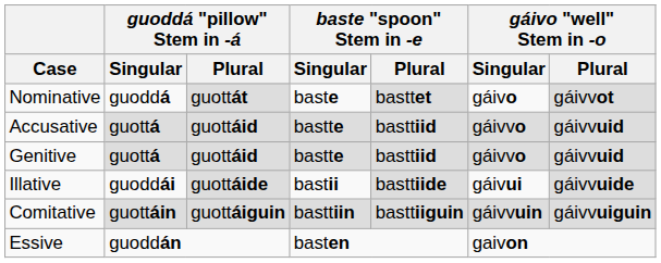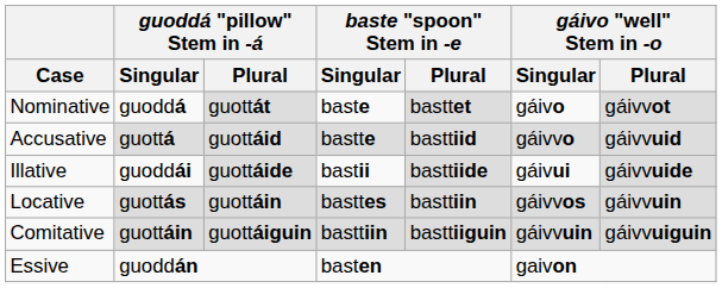- row: Genitive | guottá | guottáid | bastte | basttiid | gáivvo | gáivvuid
+ row: Locative | guottás | guottáin | basttes | basttiin | gáivvos | gáivvuin
